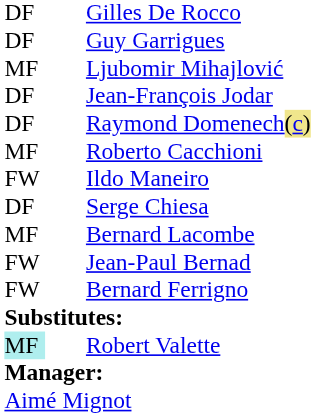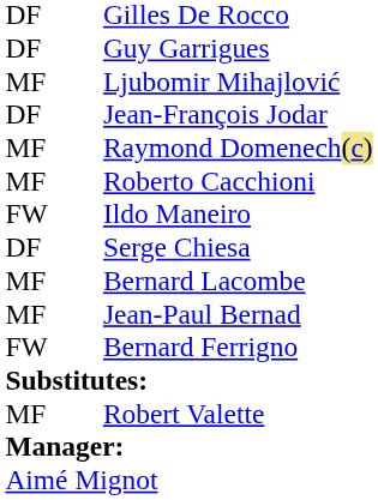Raymond Domenech | column 1: DF -> MF
Jean-Paul Bernad | column 1: FW -> MF
Robert Valette | column 1: paleturquoise background -> no background
